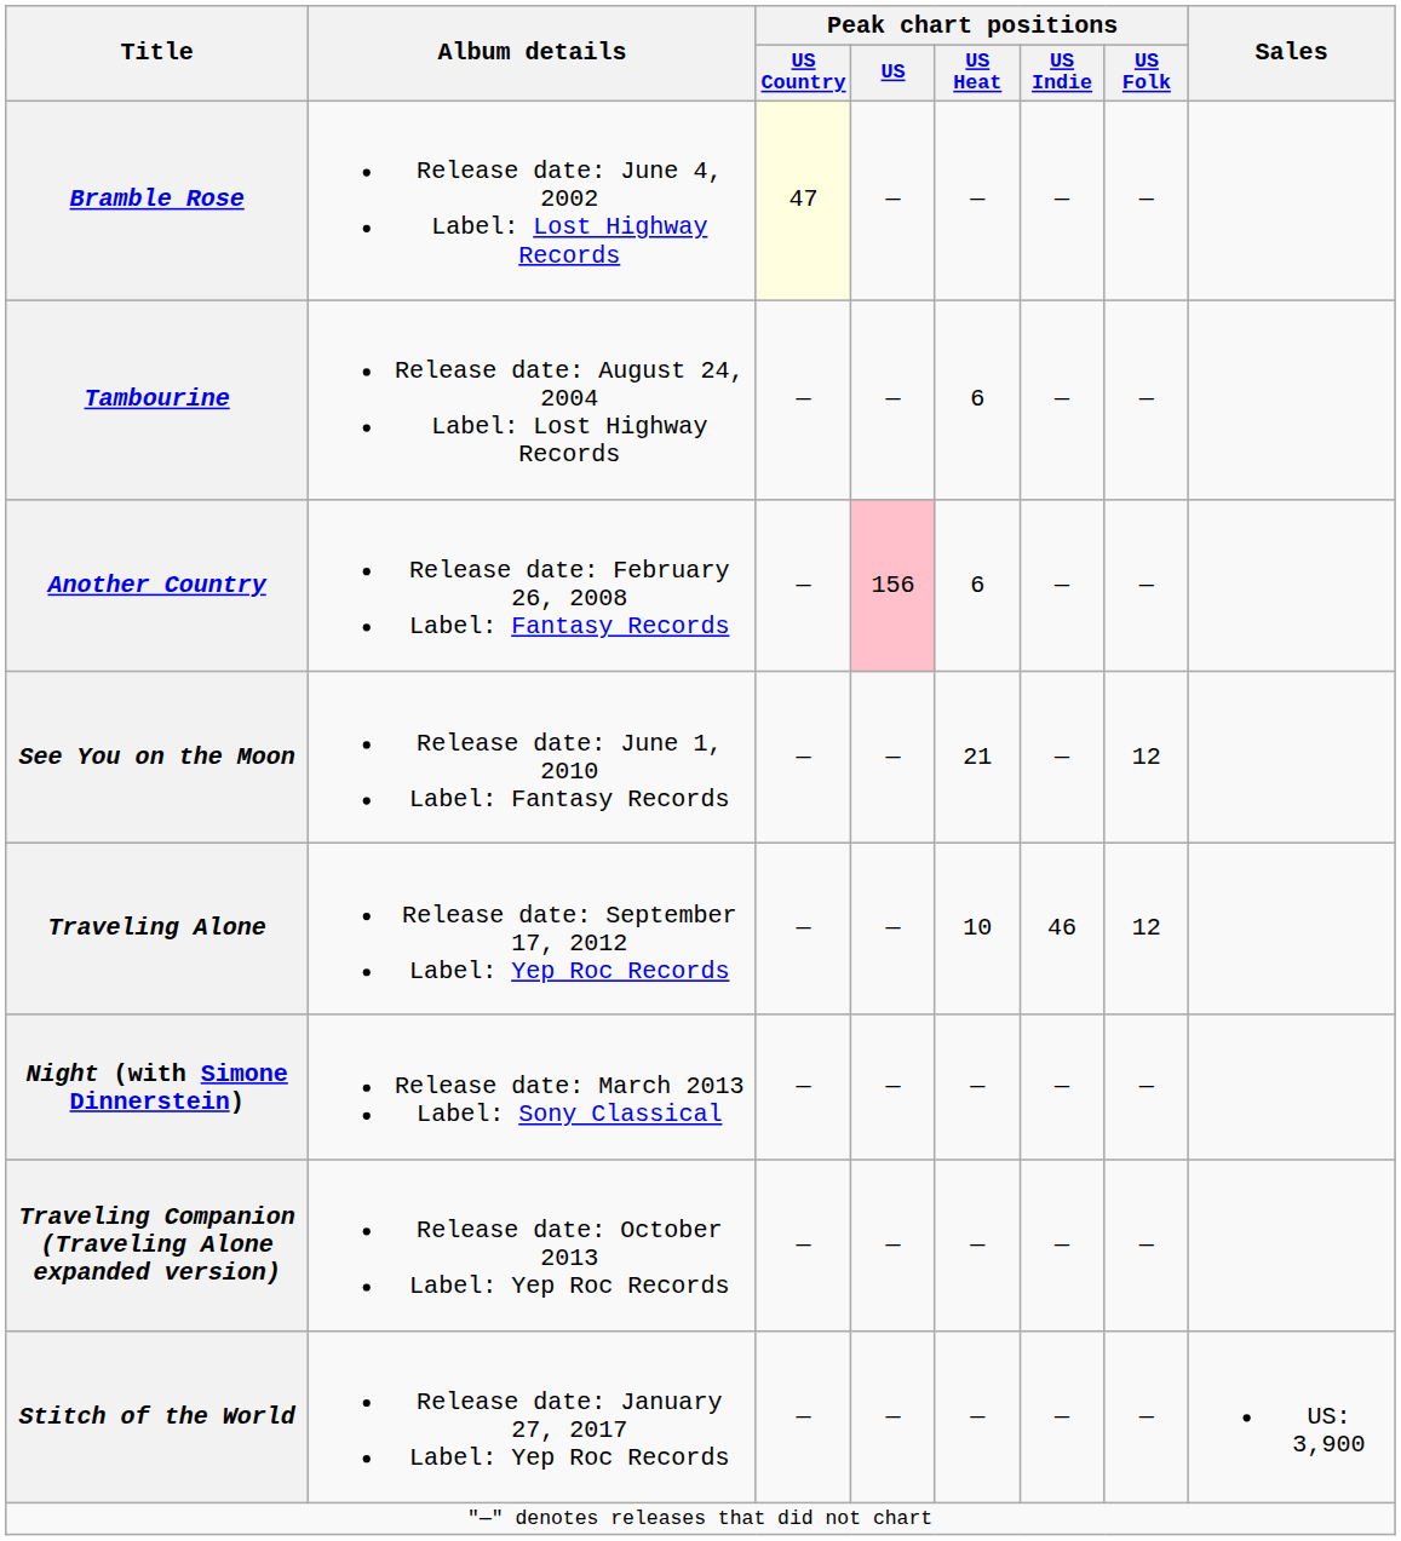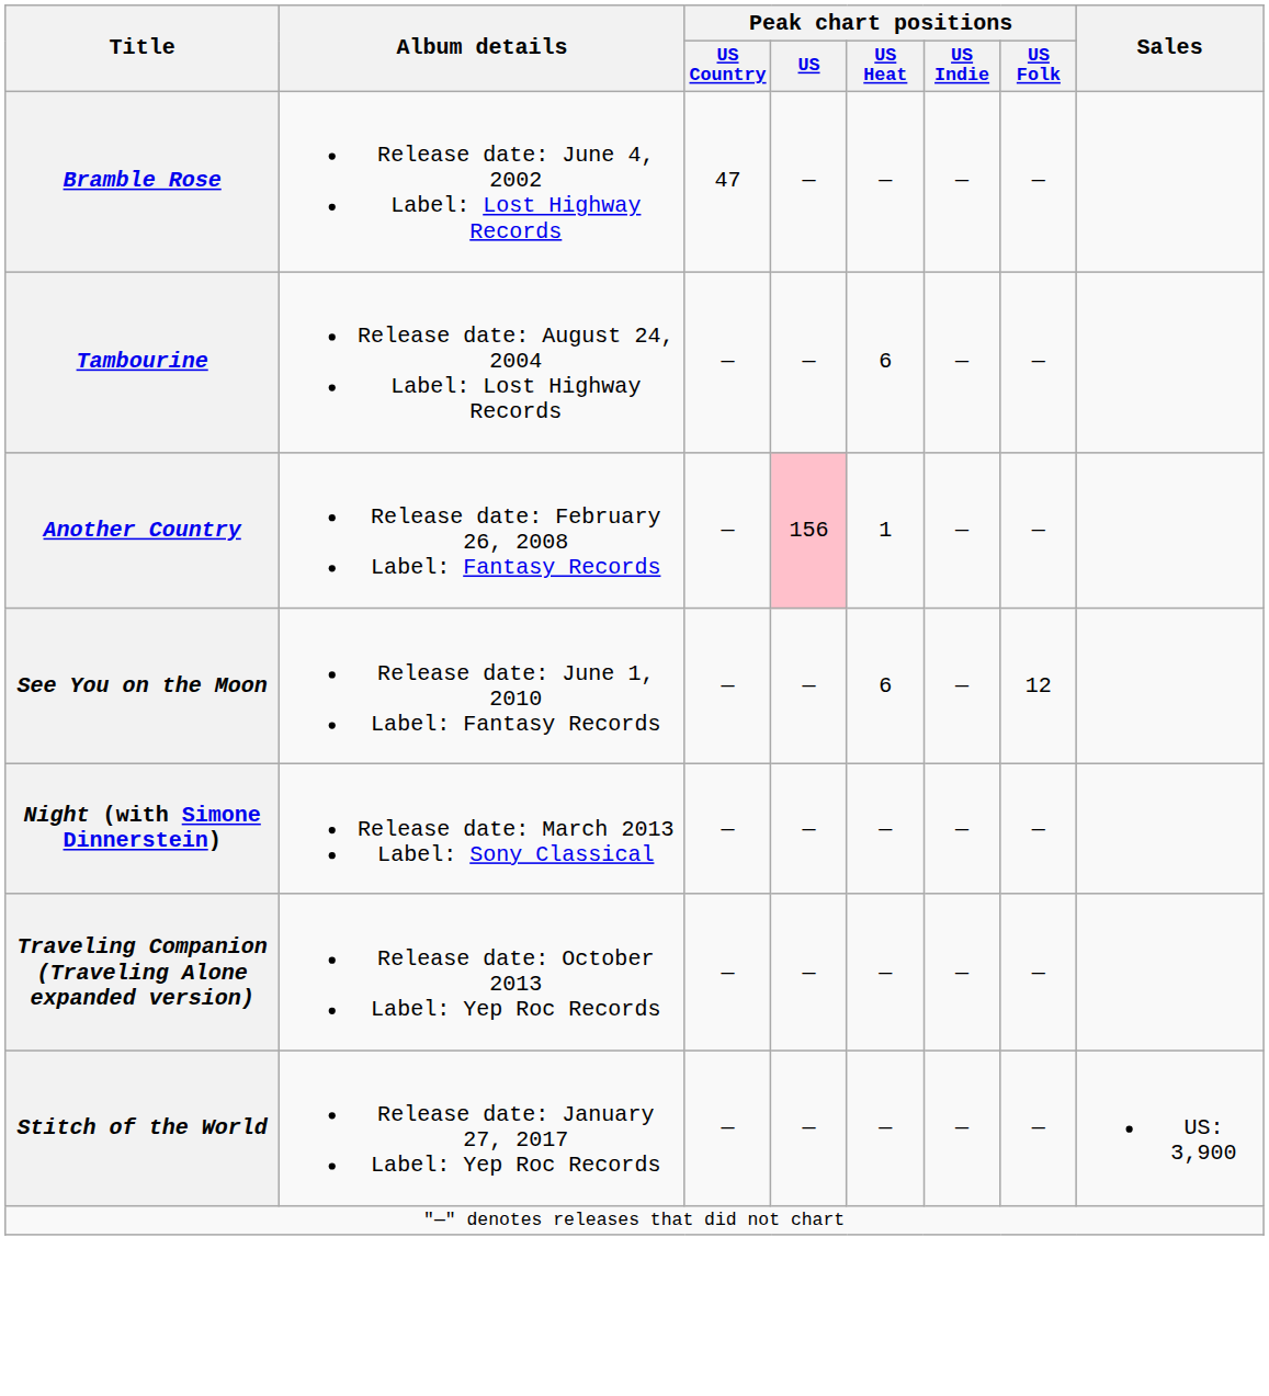Bramble Rose | Peak chart positions / US Country: lightyellow background -> no background
Another Country | Peak chart positions / US Heat: 6 -> 1
See You on the Moon | Peak chart positions / US Heat: 21 -> 6
- row: Traveling Alone | Release date: September 17, 2012 Label: Yep Roc Records | — | — | 10 | 46 | 12
